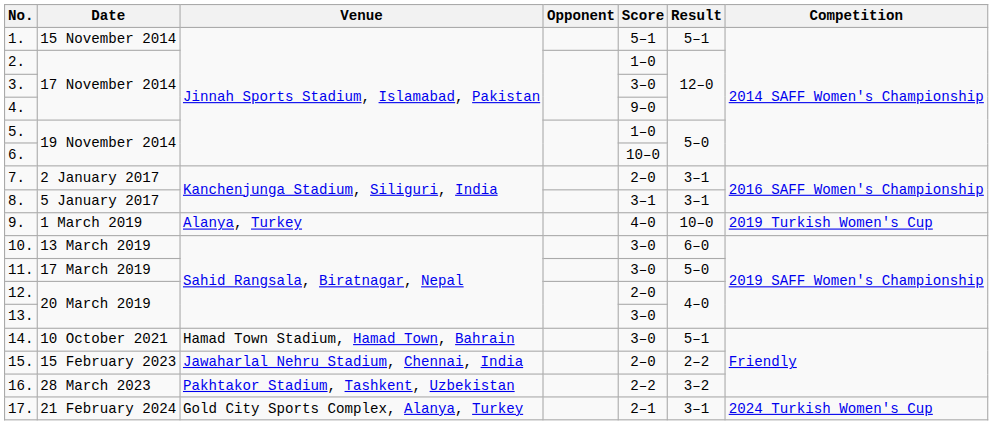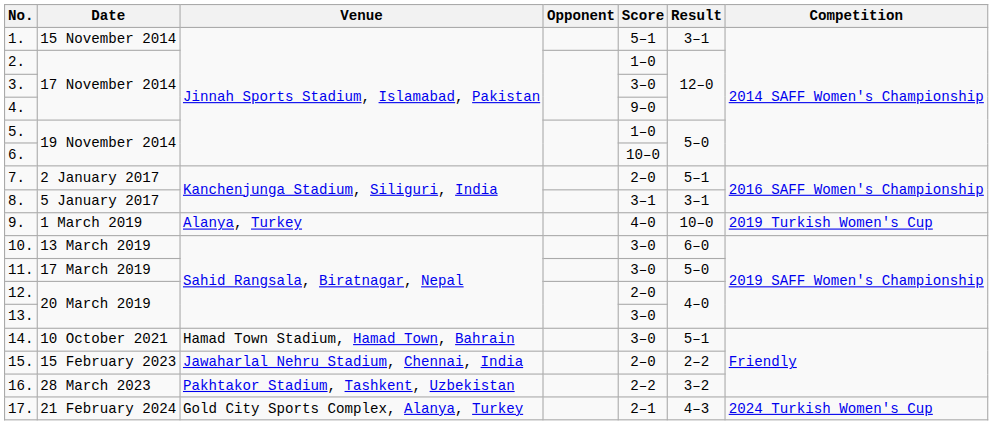1. | Result: 5–1 -> 3–1
7. | Result: 3–1 -> 5–1
17. | Result: 3–1 -> 4–3
